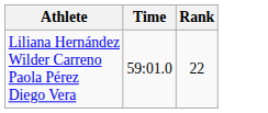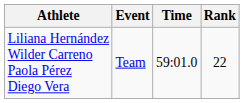+ column: Event | Team
